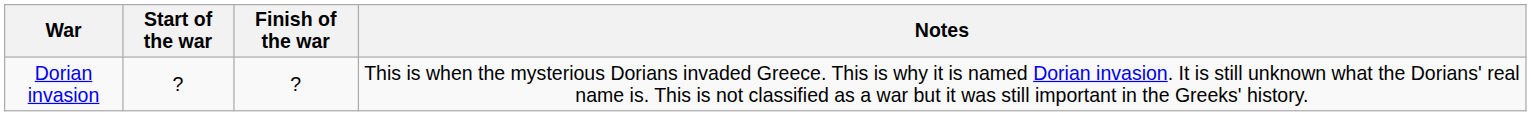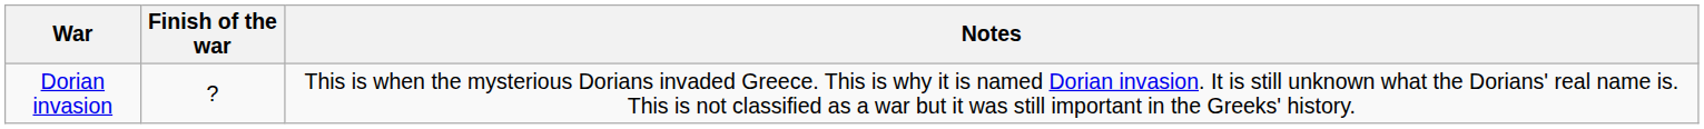- column: Start of the war | ?
